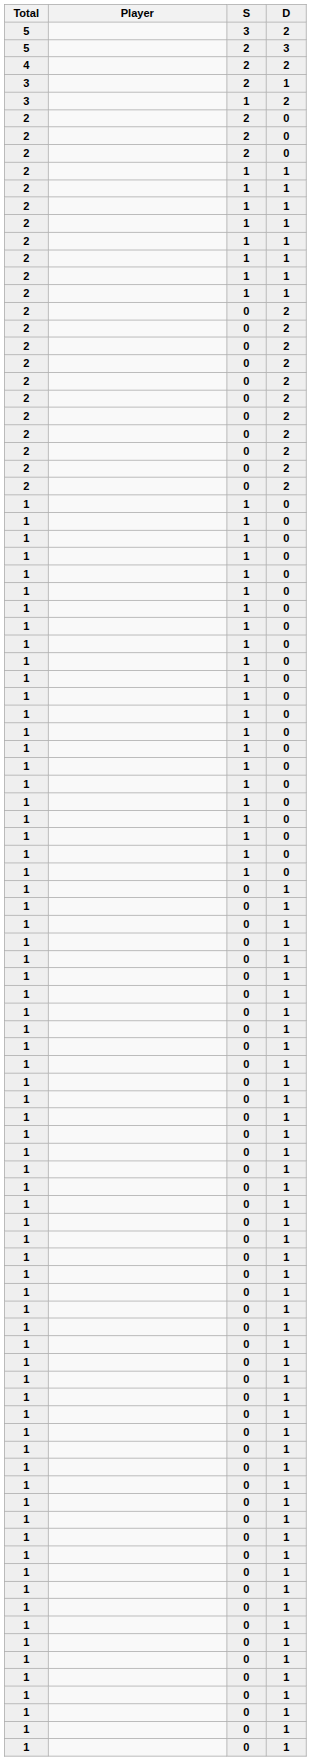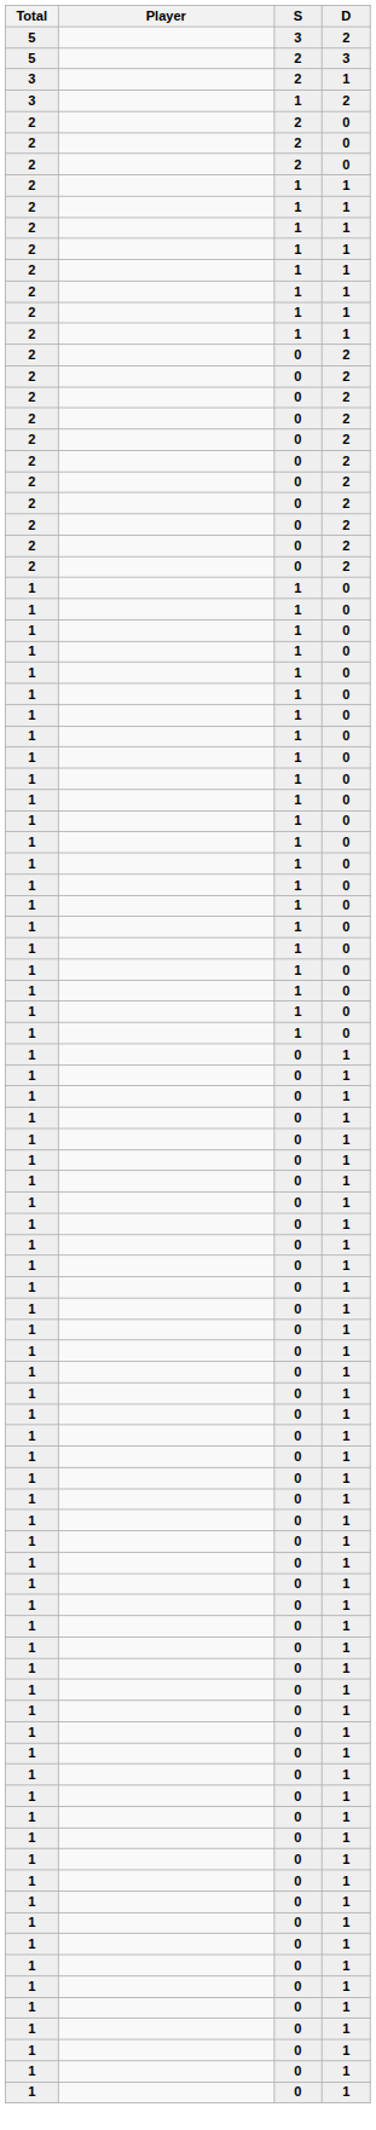- row: 4 | 2 | 2
